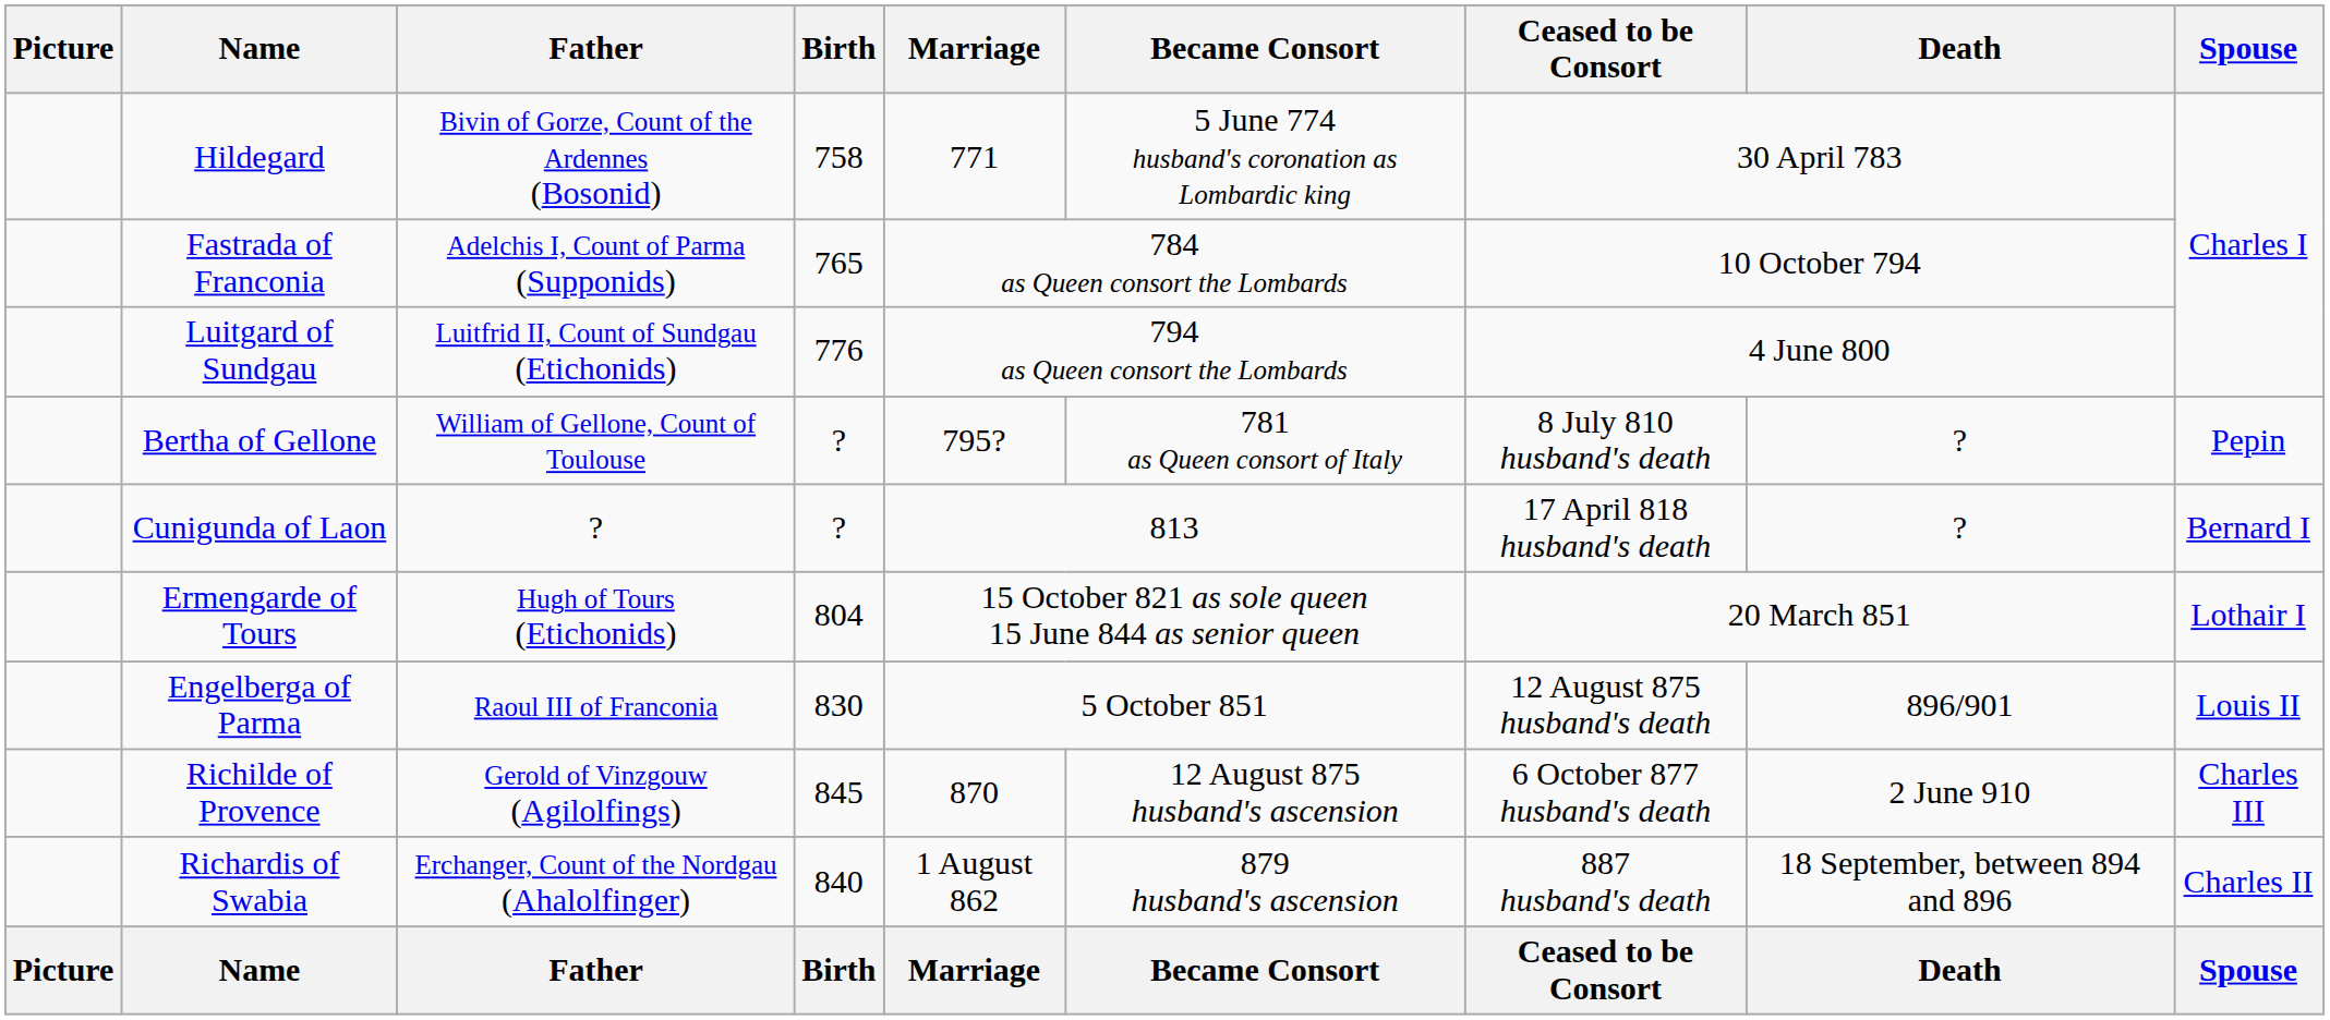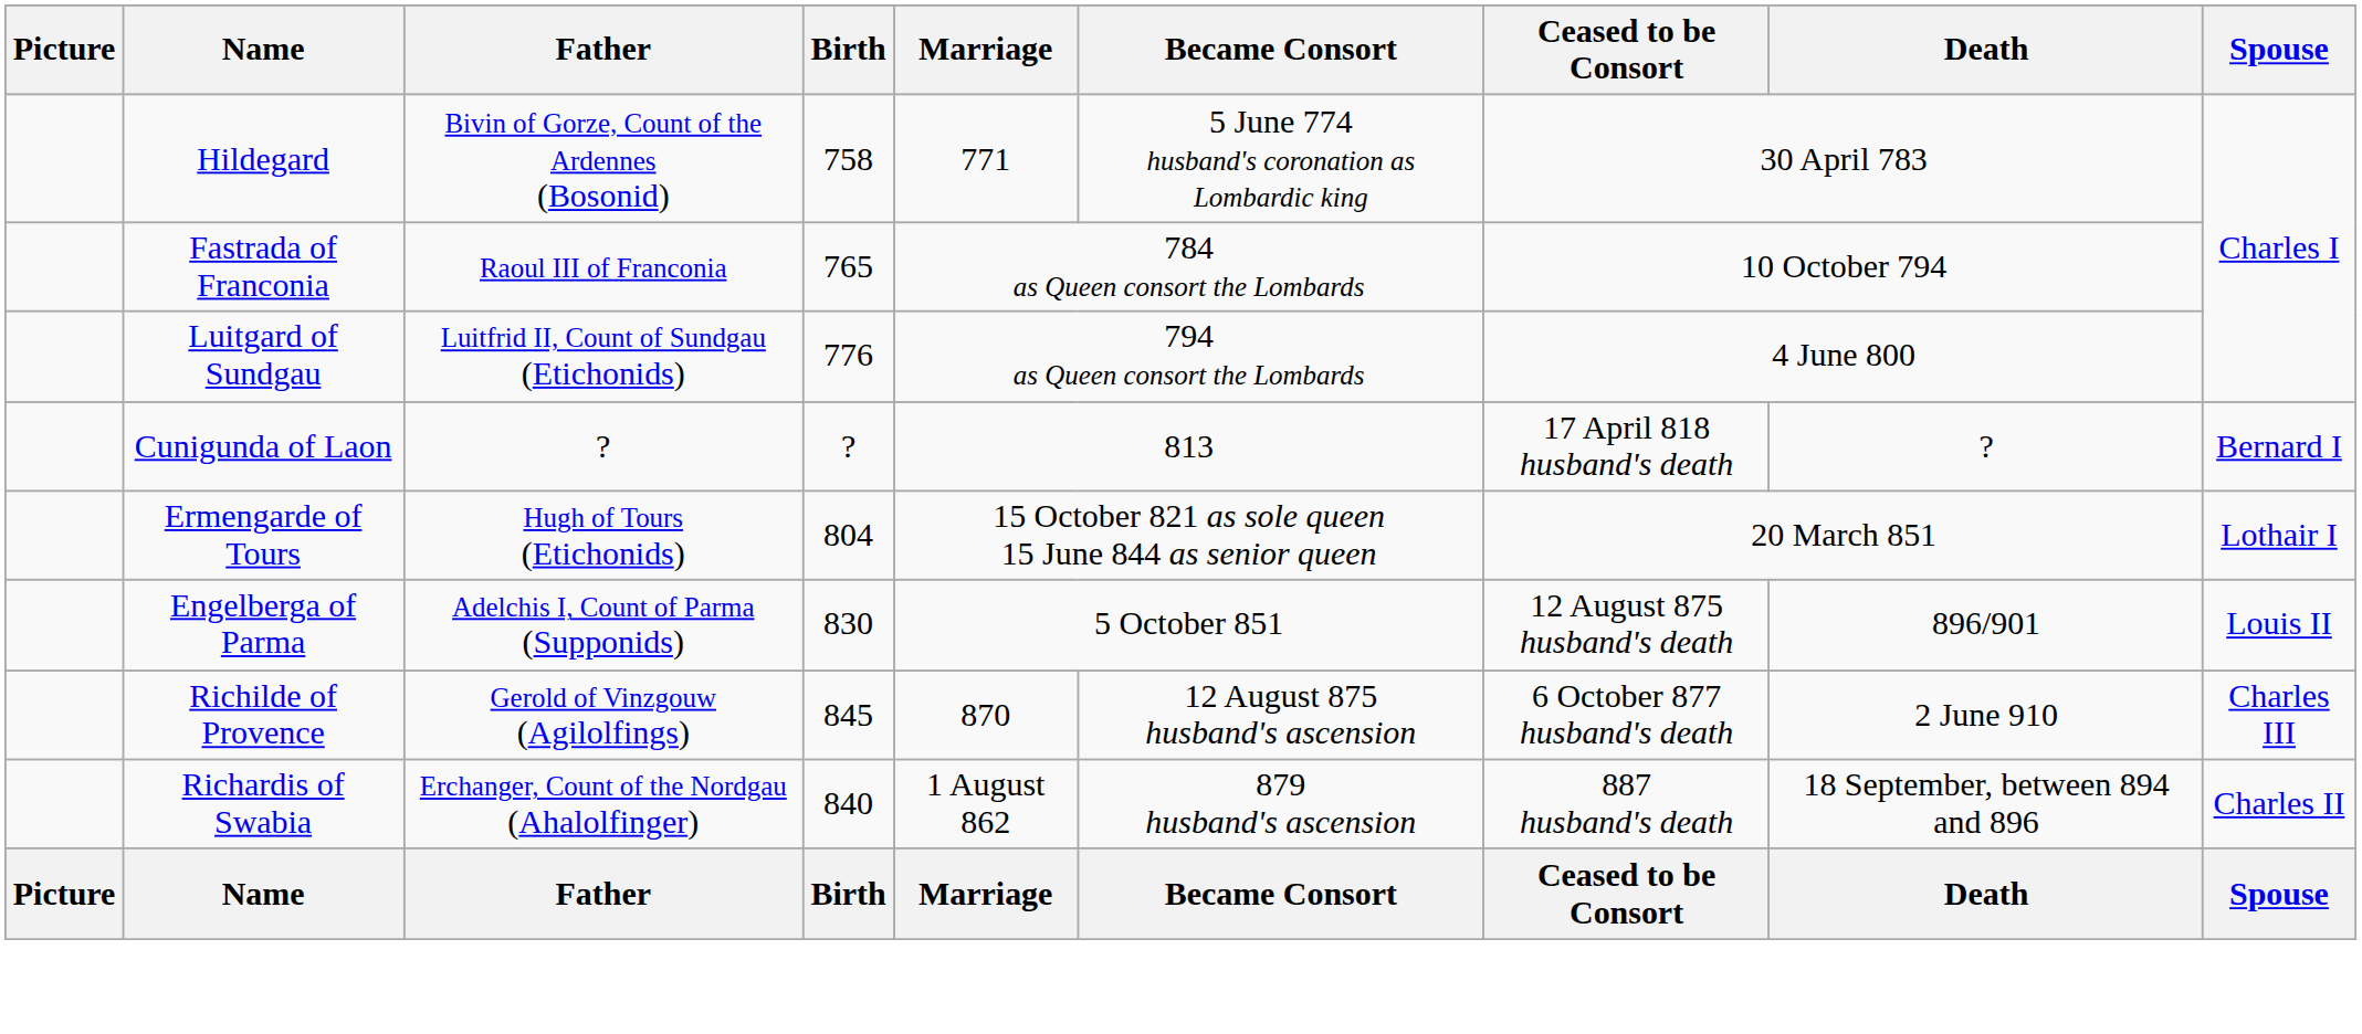Fastrada of Franconia | Father: Adelchis I, Count of Parma (Supponids) -> Raoul III of Franconia
- row: Bertha of Gellone | William of Gellone, Count of Toulouse | ? | 795? | 781 as Queen consort of Italy | 8 July 810 husband's death | ? | Pepin
Engelberga of Parma | Father: Raoul III of Franconia -> Adelchis I, Count of Parma (Supponids)
